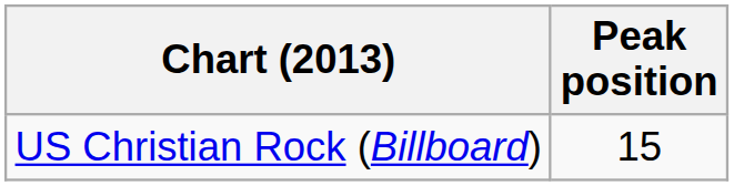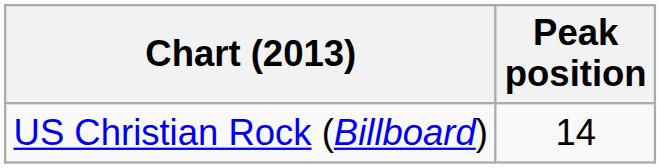US Christian Rock (Billboard) | Peak position: 15 -> 14
